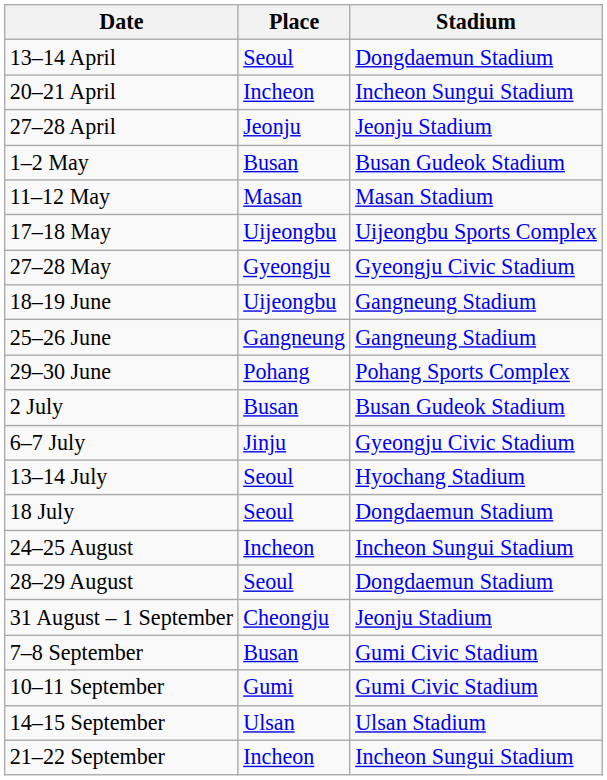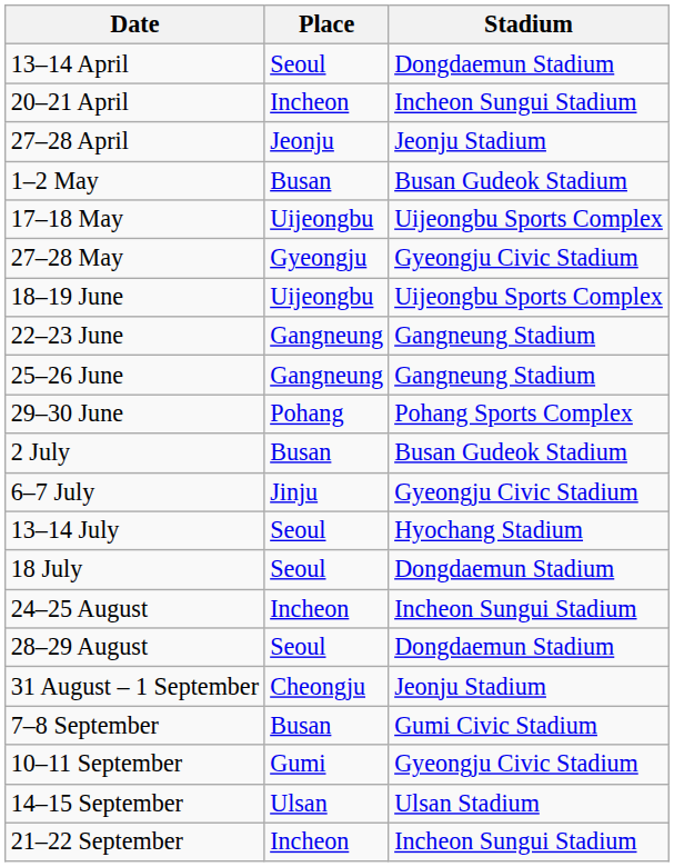- row: 11–12 May | Masan | Masan Stadium
18–19 June | Stadium: Gangneung Stadium -> Uijeongbu Sports Complex
+ row: 22–23 June | Gangneung | Gangneung Stadium
10–11 September | Stadium: Gumi Civic Stadium -> Gyeongju Civic Stadium
